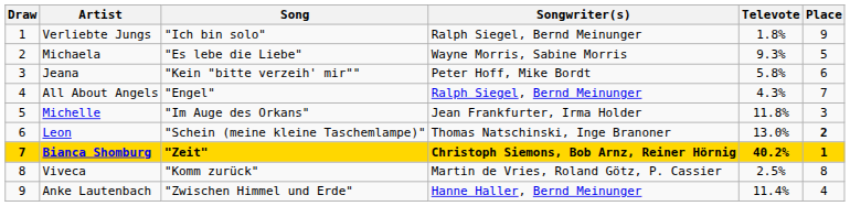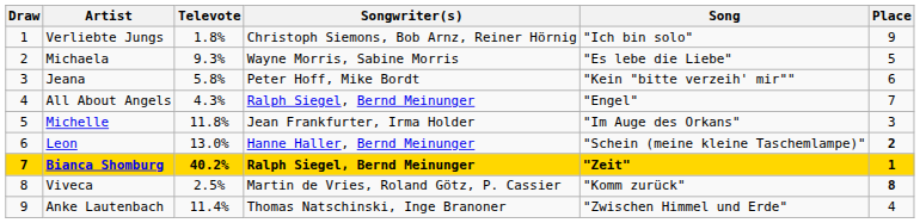columns swapped: Song <-> Televote
Verliebte Jungs | Songwriter(s): Ralph Siegel, Bernd Meinunger -> Christoph Siemons, Bob Arnz, Reiner Hörnig
Leon | Songwriter(s): Thomas Natschinski, Inge Branoner -> Hanne Haller, Bernd Meinunger
Bianca Shomburg | Songwriter(s): Christoph Siemons, Bob Arnz, Reiner Hörnig -> Ralph Siegel, Bernd Meinunger
Viveca | Place: normal -> bold
Anke Lautenbach | Songwriter(s): Hanne Haller, Bernd Meinunger -> Thomas Natschinski, Inge Branoner
